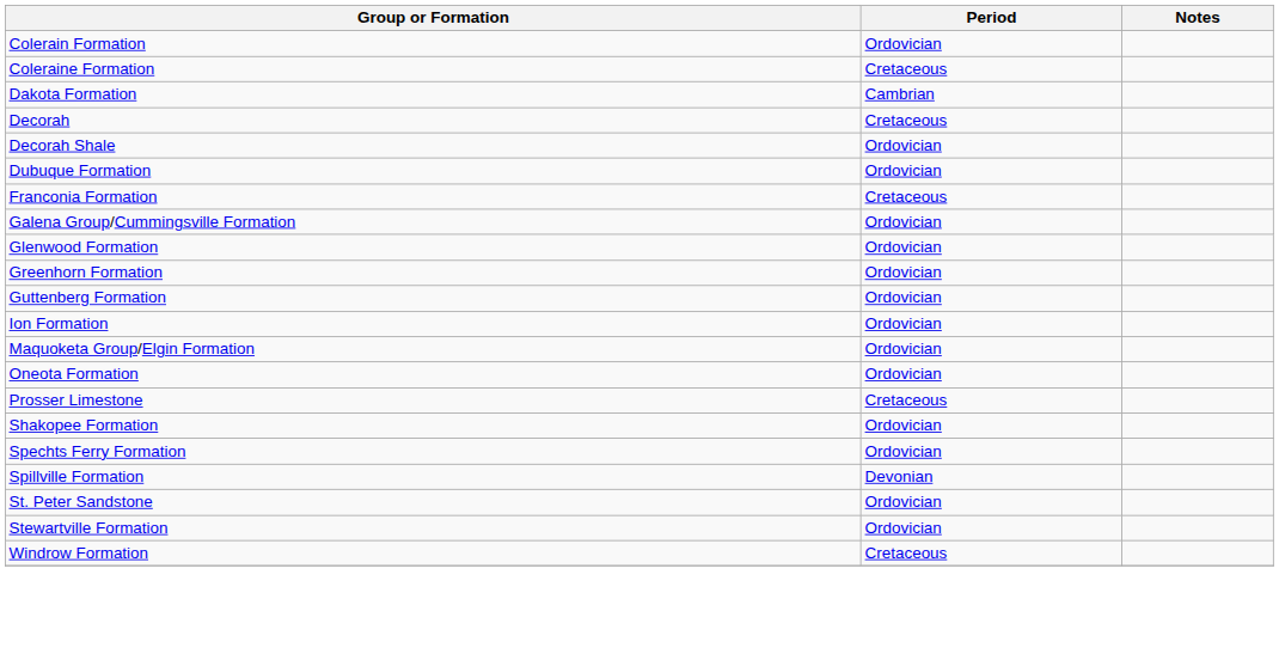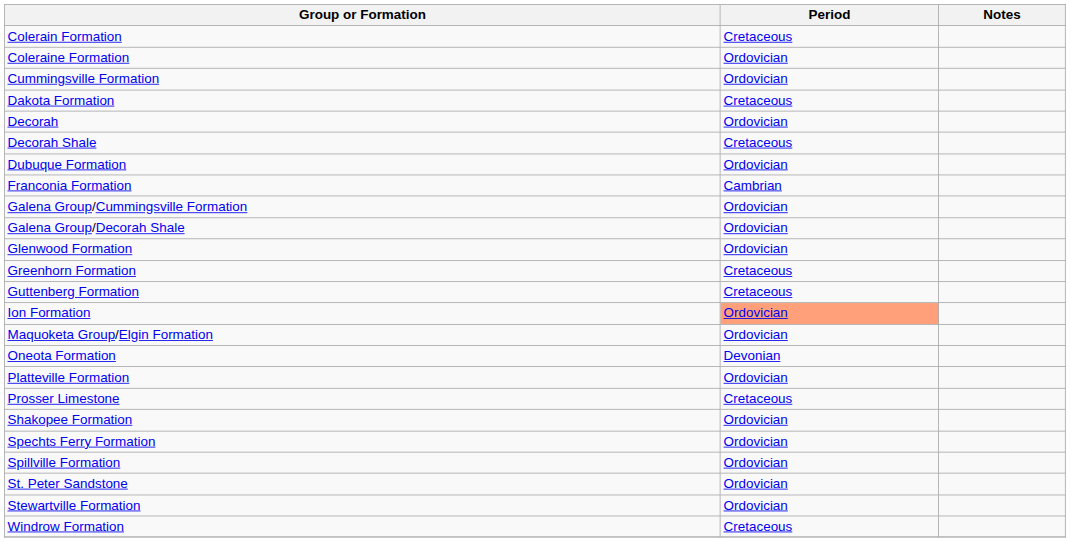Colerain Formation | Period: Ordovician -> Cretaceous
Coleraine Formation | Period: Cretaceous -> Ordovician
+ row: Cummingsville Formation | Ordovician
Dakota Formation | Period: Cambrian -> Cretaceous
Decorah | Period: Cretaceous -> Ordovician
Decorah Shale | Period: Ordovician -> Cretaceous
Franconia Formation | Period: Cretaceous -> Cambrian
+ row: Galena Group/Decorah Shale | Ordovician
Greenhorn Formation | Period: Ordovician -> Cretaceous
Guttenberg Formation | Period: Ordovician -> Cretaceous
Ion Formation | Period: no background -> lightsalmon background
Oneota Formation | Period: Ordovician -> Devonian
+ row: Platteville Formation | Ordovician
Spillville Formation | Period: Devonian -> Ordovician
